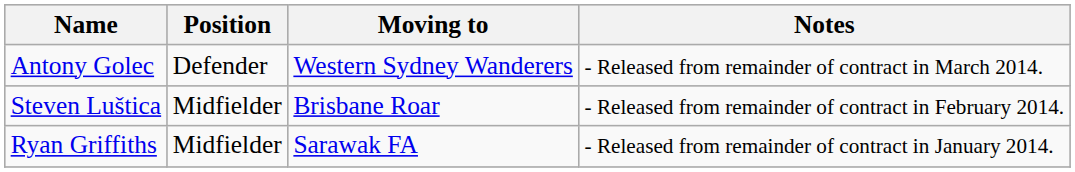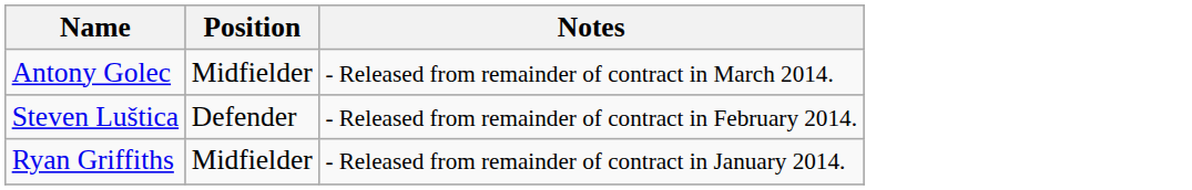- column: Moving to | Western Sydney Wanderers | Brisbane Roar | Sarawak FA
Antony Golec | Position: Defender -> Midfielder
Steven Luštica | Position: Midfielder -> Defender
